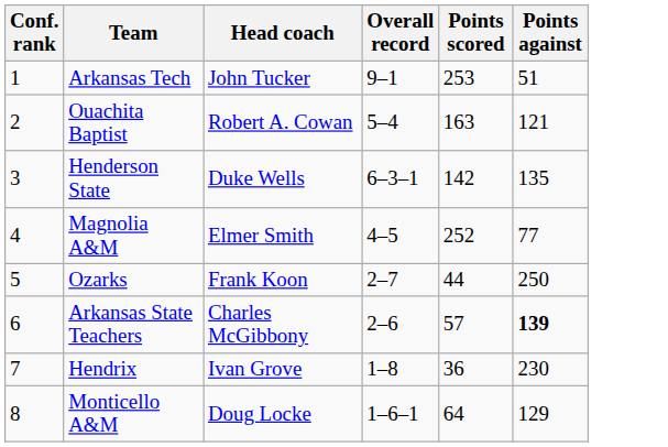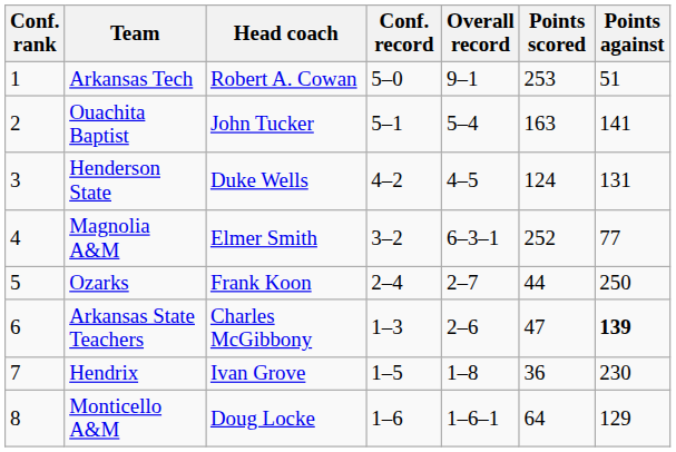+ column: Conf. record | 5–0 | 5–1 | 4–2 | 3–2 | 2–4 | 1–3 | 1–5 | 1–6
Arkansas Tech | Head coach: John Tucker -> Robert A. Cowan
Ouachita Baptist | Head coach: Robert A. Cowan -> John Tucker
Ouachita Baptist | Points against: 121 -> 141
Henderson State | Overall record: 6–3–1 -> 4–5
Henderson State | Points scored: 142 -> 124
Henderson State | Points against: 135 -> 131
Magnolia A&M | Overall record: 4–5 -> 6–3–1
Arkansas State Teachers | Points scored: 57 -> 47
